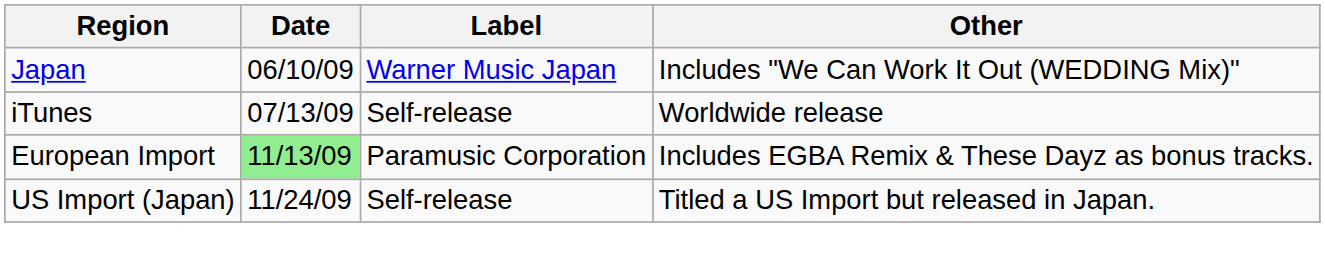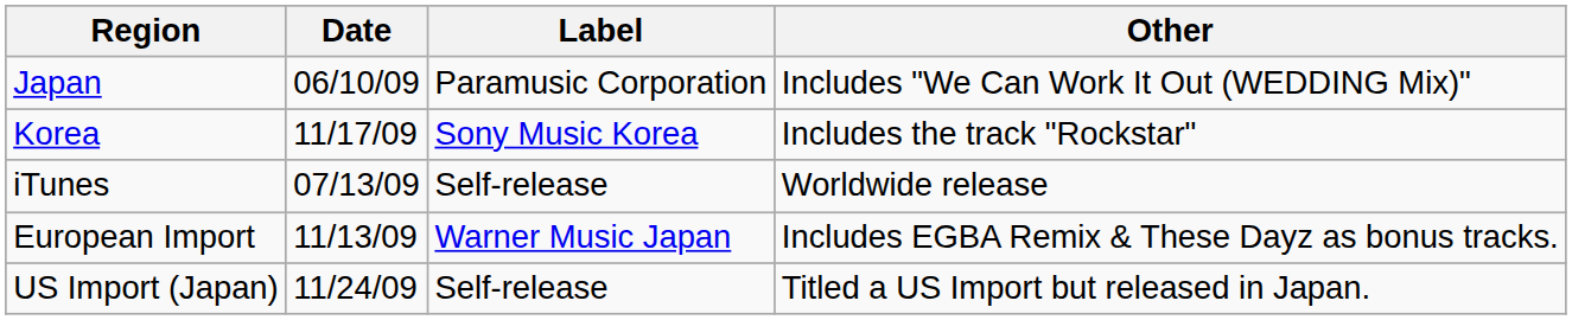Japan | Label: Warner Music Japan -> Paramusic Corporation
+ row: Korea | 11/17/09 | Sony Music Korea | Includes the track "Rockstar"
European Import | Date: lightgreen background -> no background
European Import | Label: Paramusic Corporation -> Warner Music Japan
